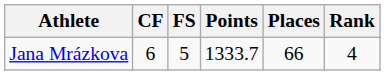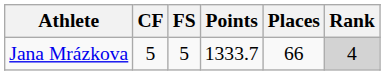Jana Mrázkova | CF: 6 -> 5
Jana Mrázkova | Rank: no background -> lightgrey background
